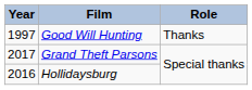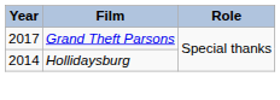- row: 1997 | Good Will Hunting | Thanks
Hollidaysburg | Year: 2016 -> 2014
